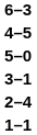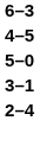- row: 1–1
